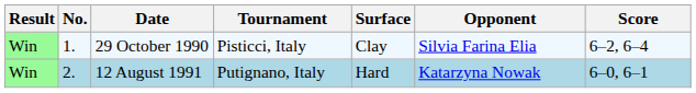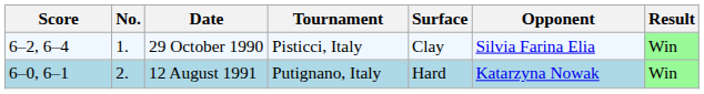columns swapped: Result <-> Score
